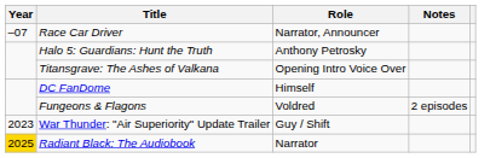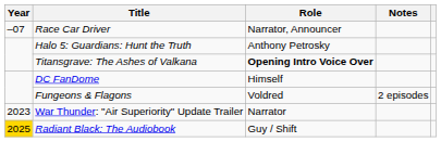Titansgrave: The Ashes of Valkana | Role: normal -> bold
War Thunder: "Air Superiority" Update Trailer | Role: Guy / Shift -> Narrator
Radiant Black: The Audiobook | Role: Narrator -> Guy / Shift
